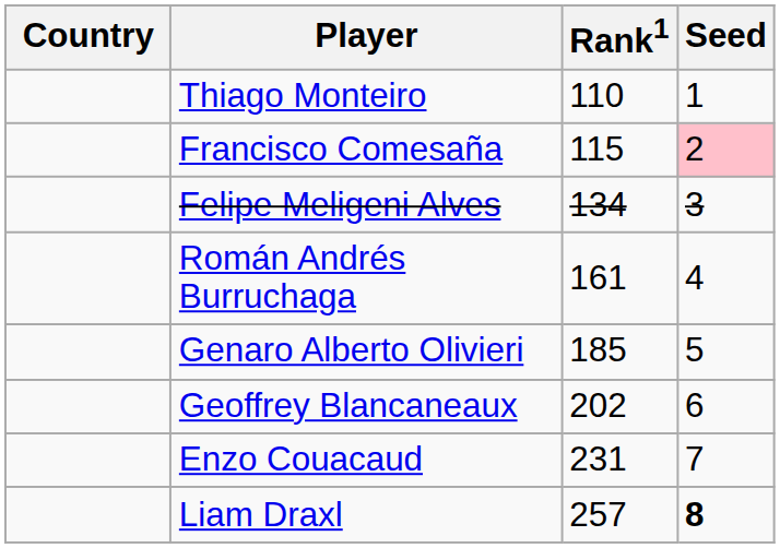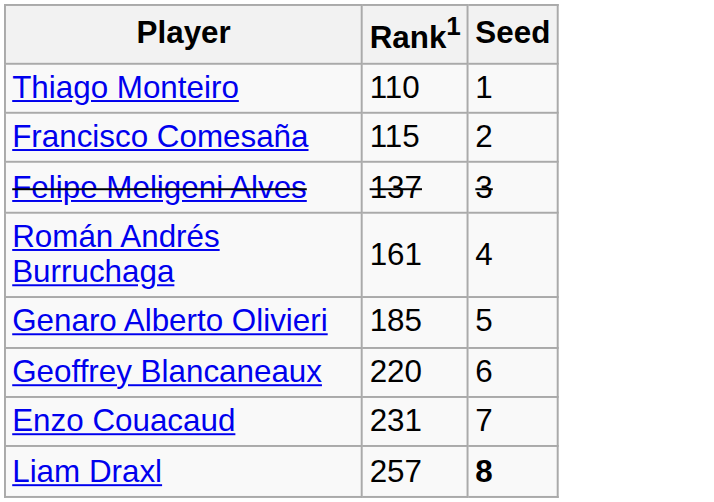- column: Country
Francisco Comesaña | Seed: pink background -> no background
Felipe Meligeni Alves | Rank1: 134 -> 137
Geoffrey Blancaneaux | Rank1: 202 -> 220
